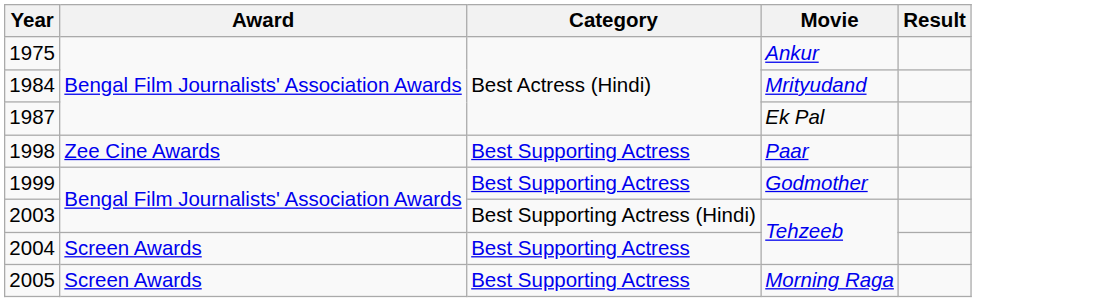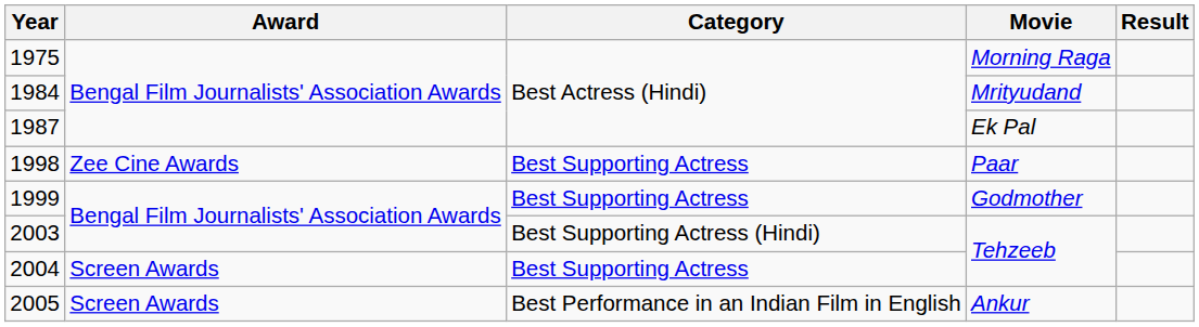1975 | Movie: Ankur -> Morning Raga
2005 | Category: Best Supporting Actress -> Best Performance in an Indian Film in English
2005 | Movie: Morning Raga -> Ankur
